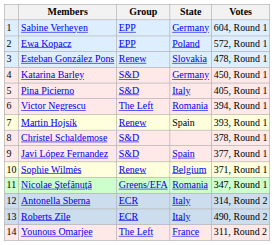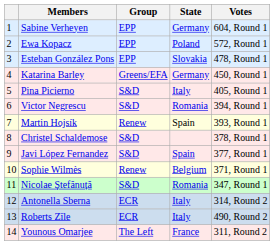Esteban González Pons | Group: Renew -> EPP
Katarina Barley | Group: S&D -> Greens/EFA
Victor Negrescu | Group: The Left -> S&D
Nicolae Ştefănuță | Group: Greens/EFA -> S&D
